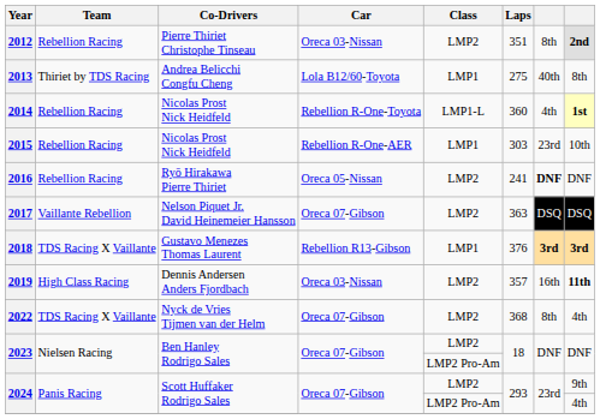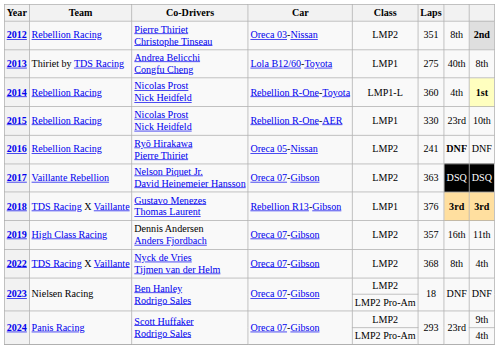2015 | Laps: 303 -> 330
2019 | Car: Oreca 03-Nissan -> Oreca 07-Gibson
2019 | column 8: bold -> normal
